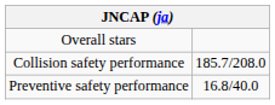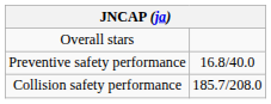rows swapped: Collision safety performance <-> Preventive safety performance
